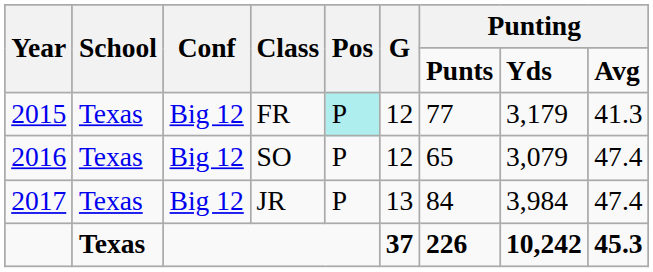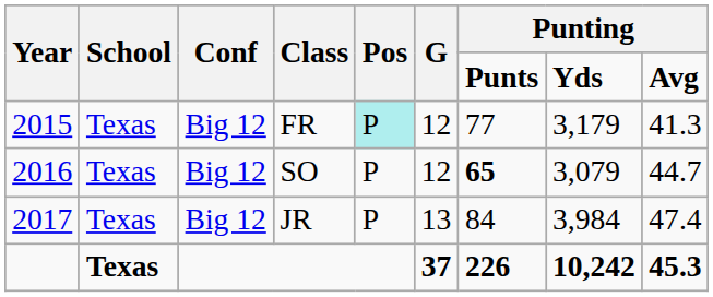SO | column 7: normal -> bold
SO | column 9: 47.4 -> 44.7
